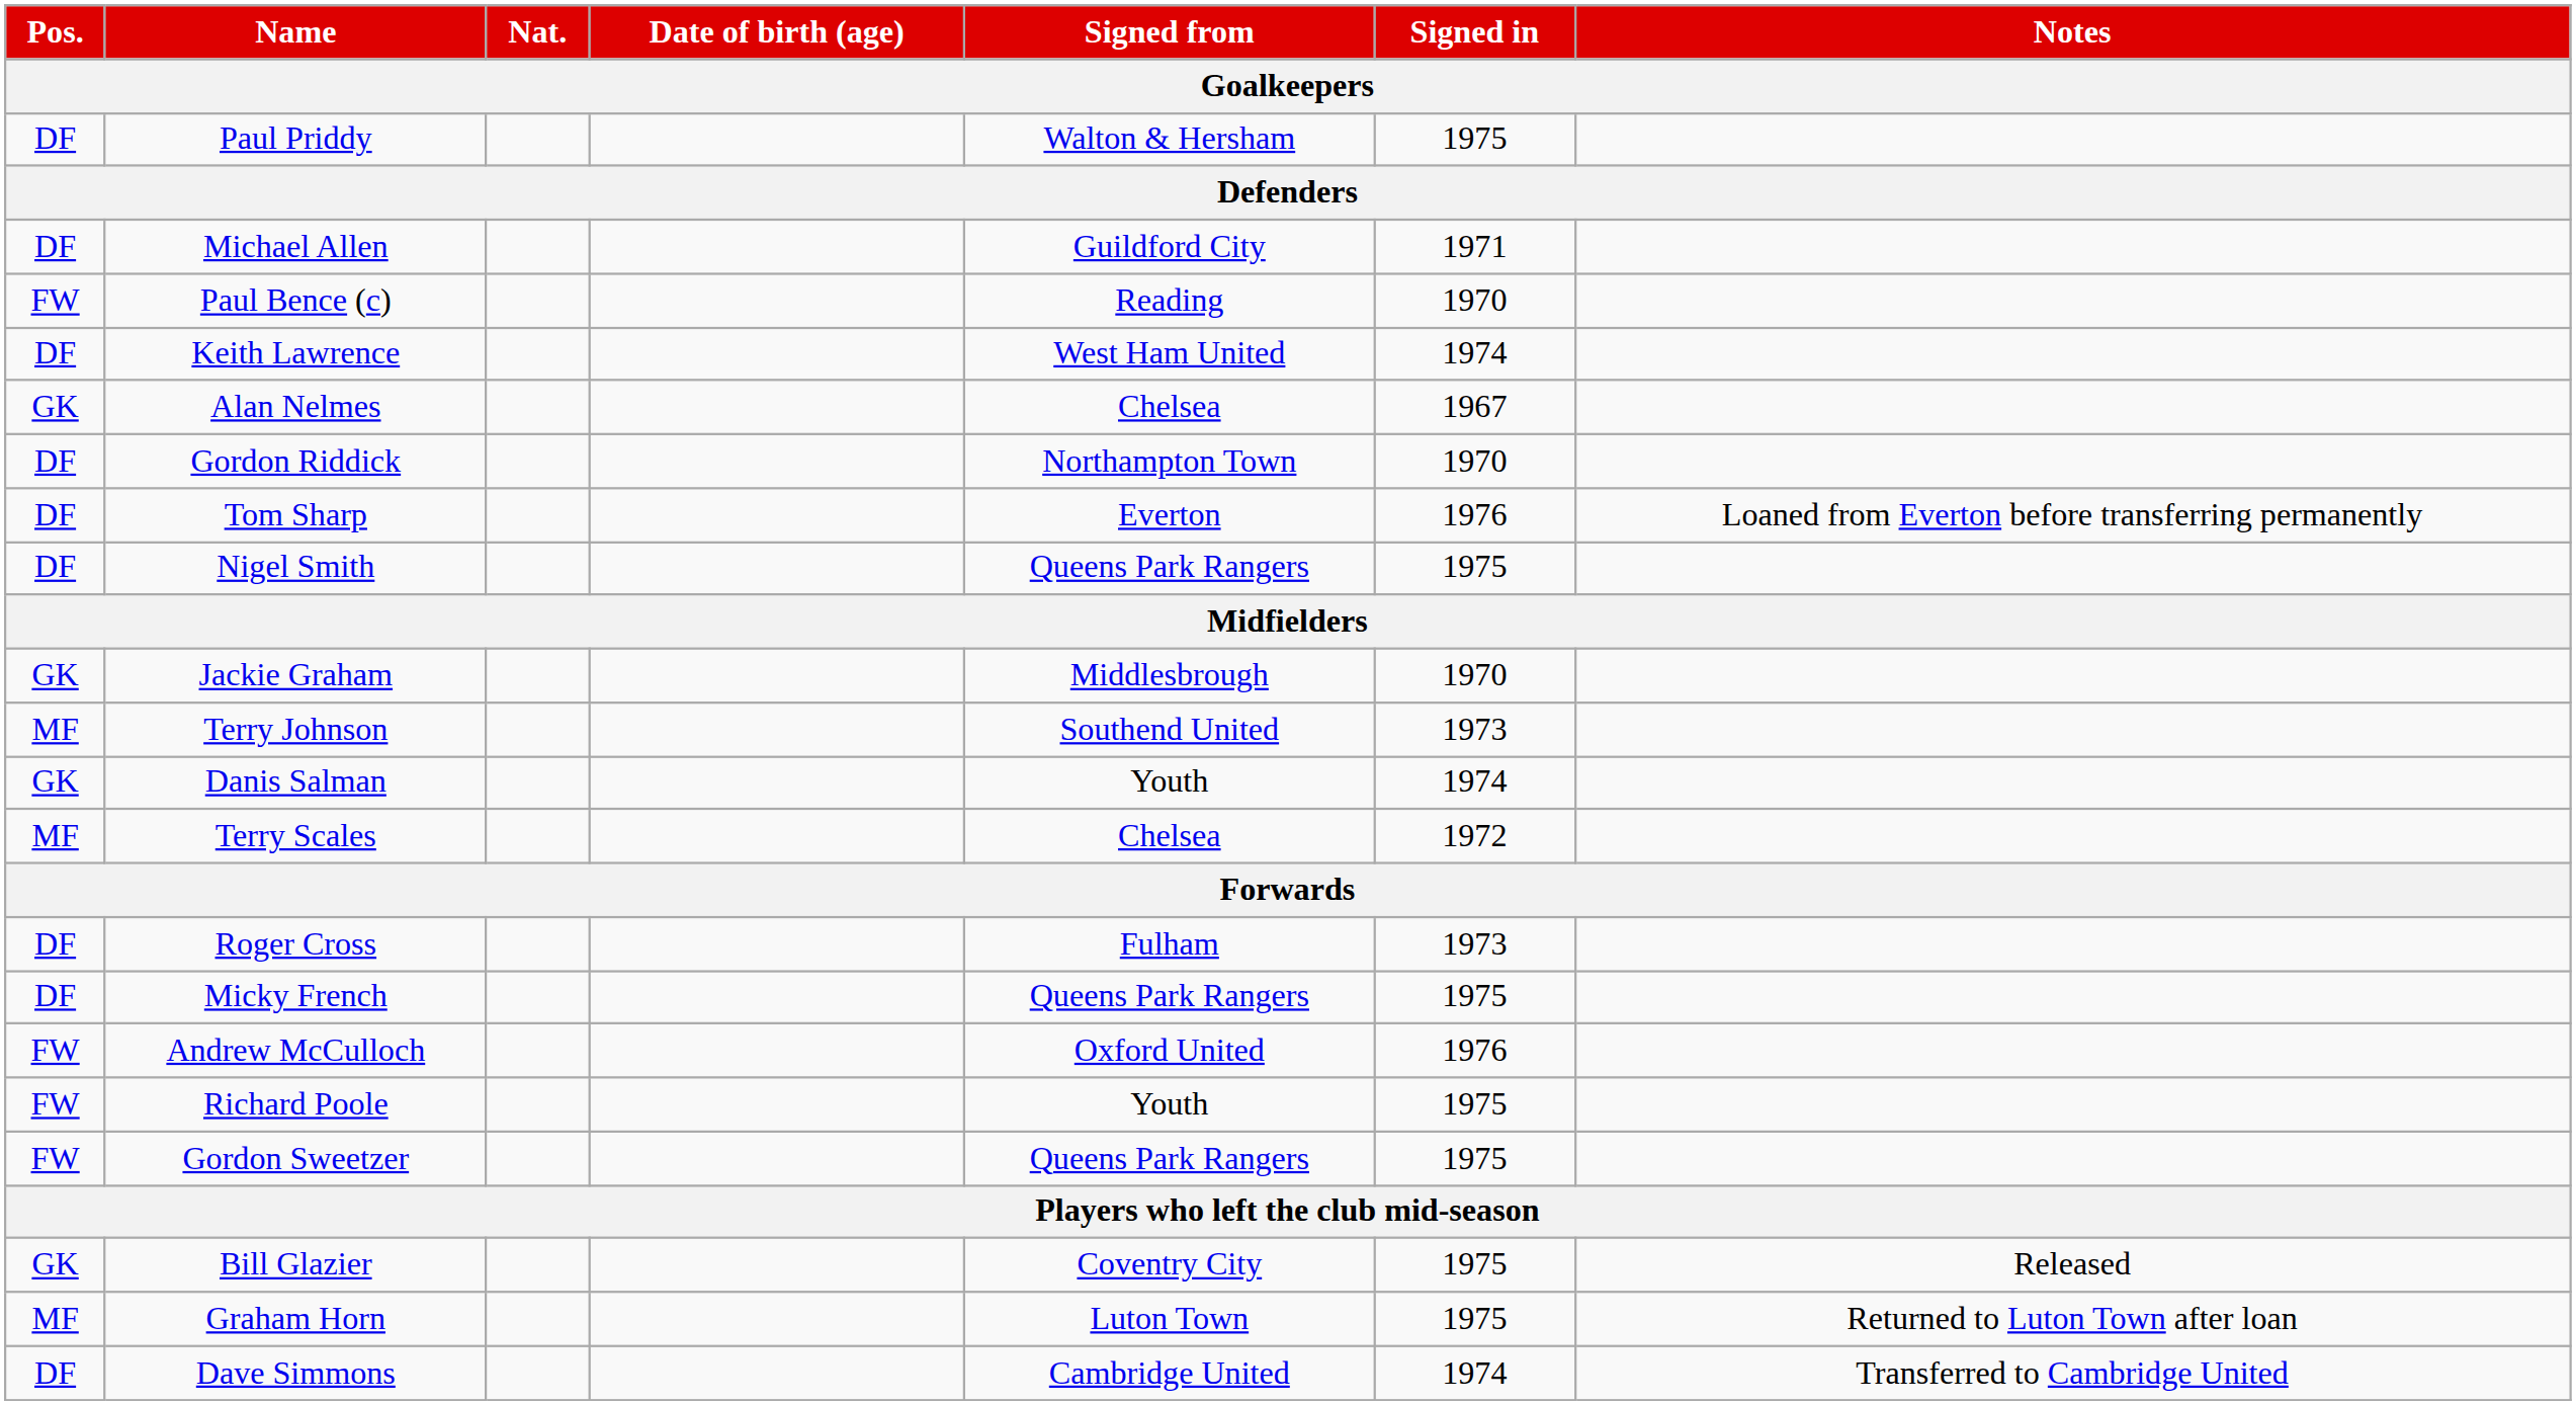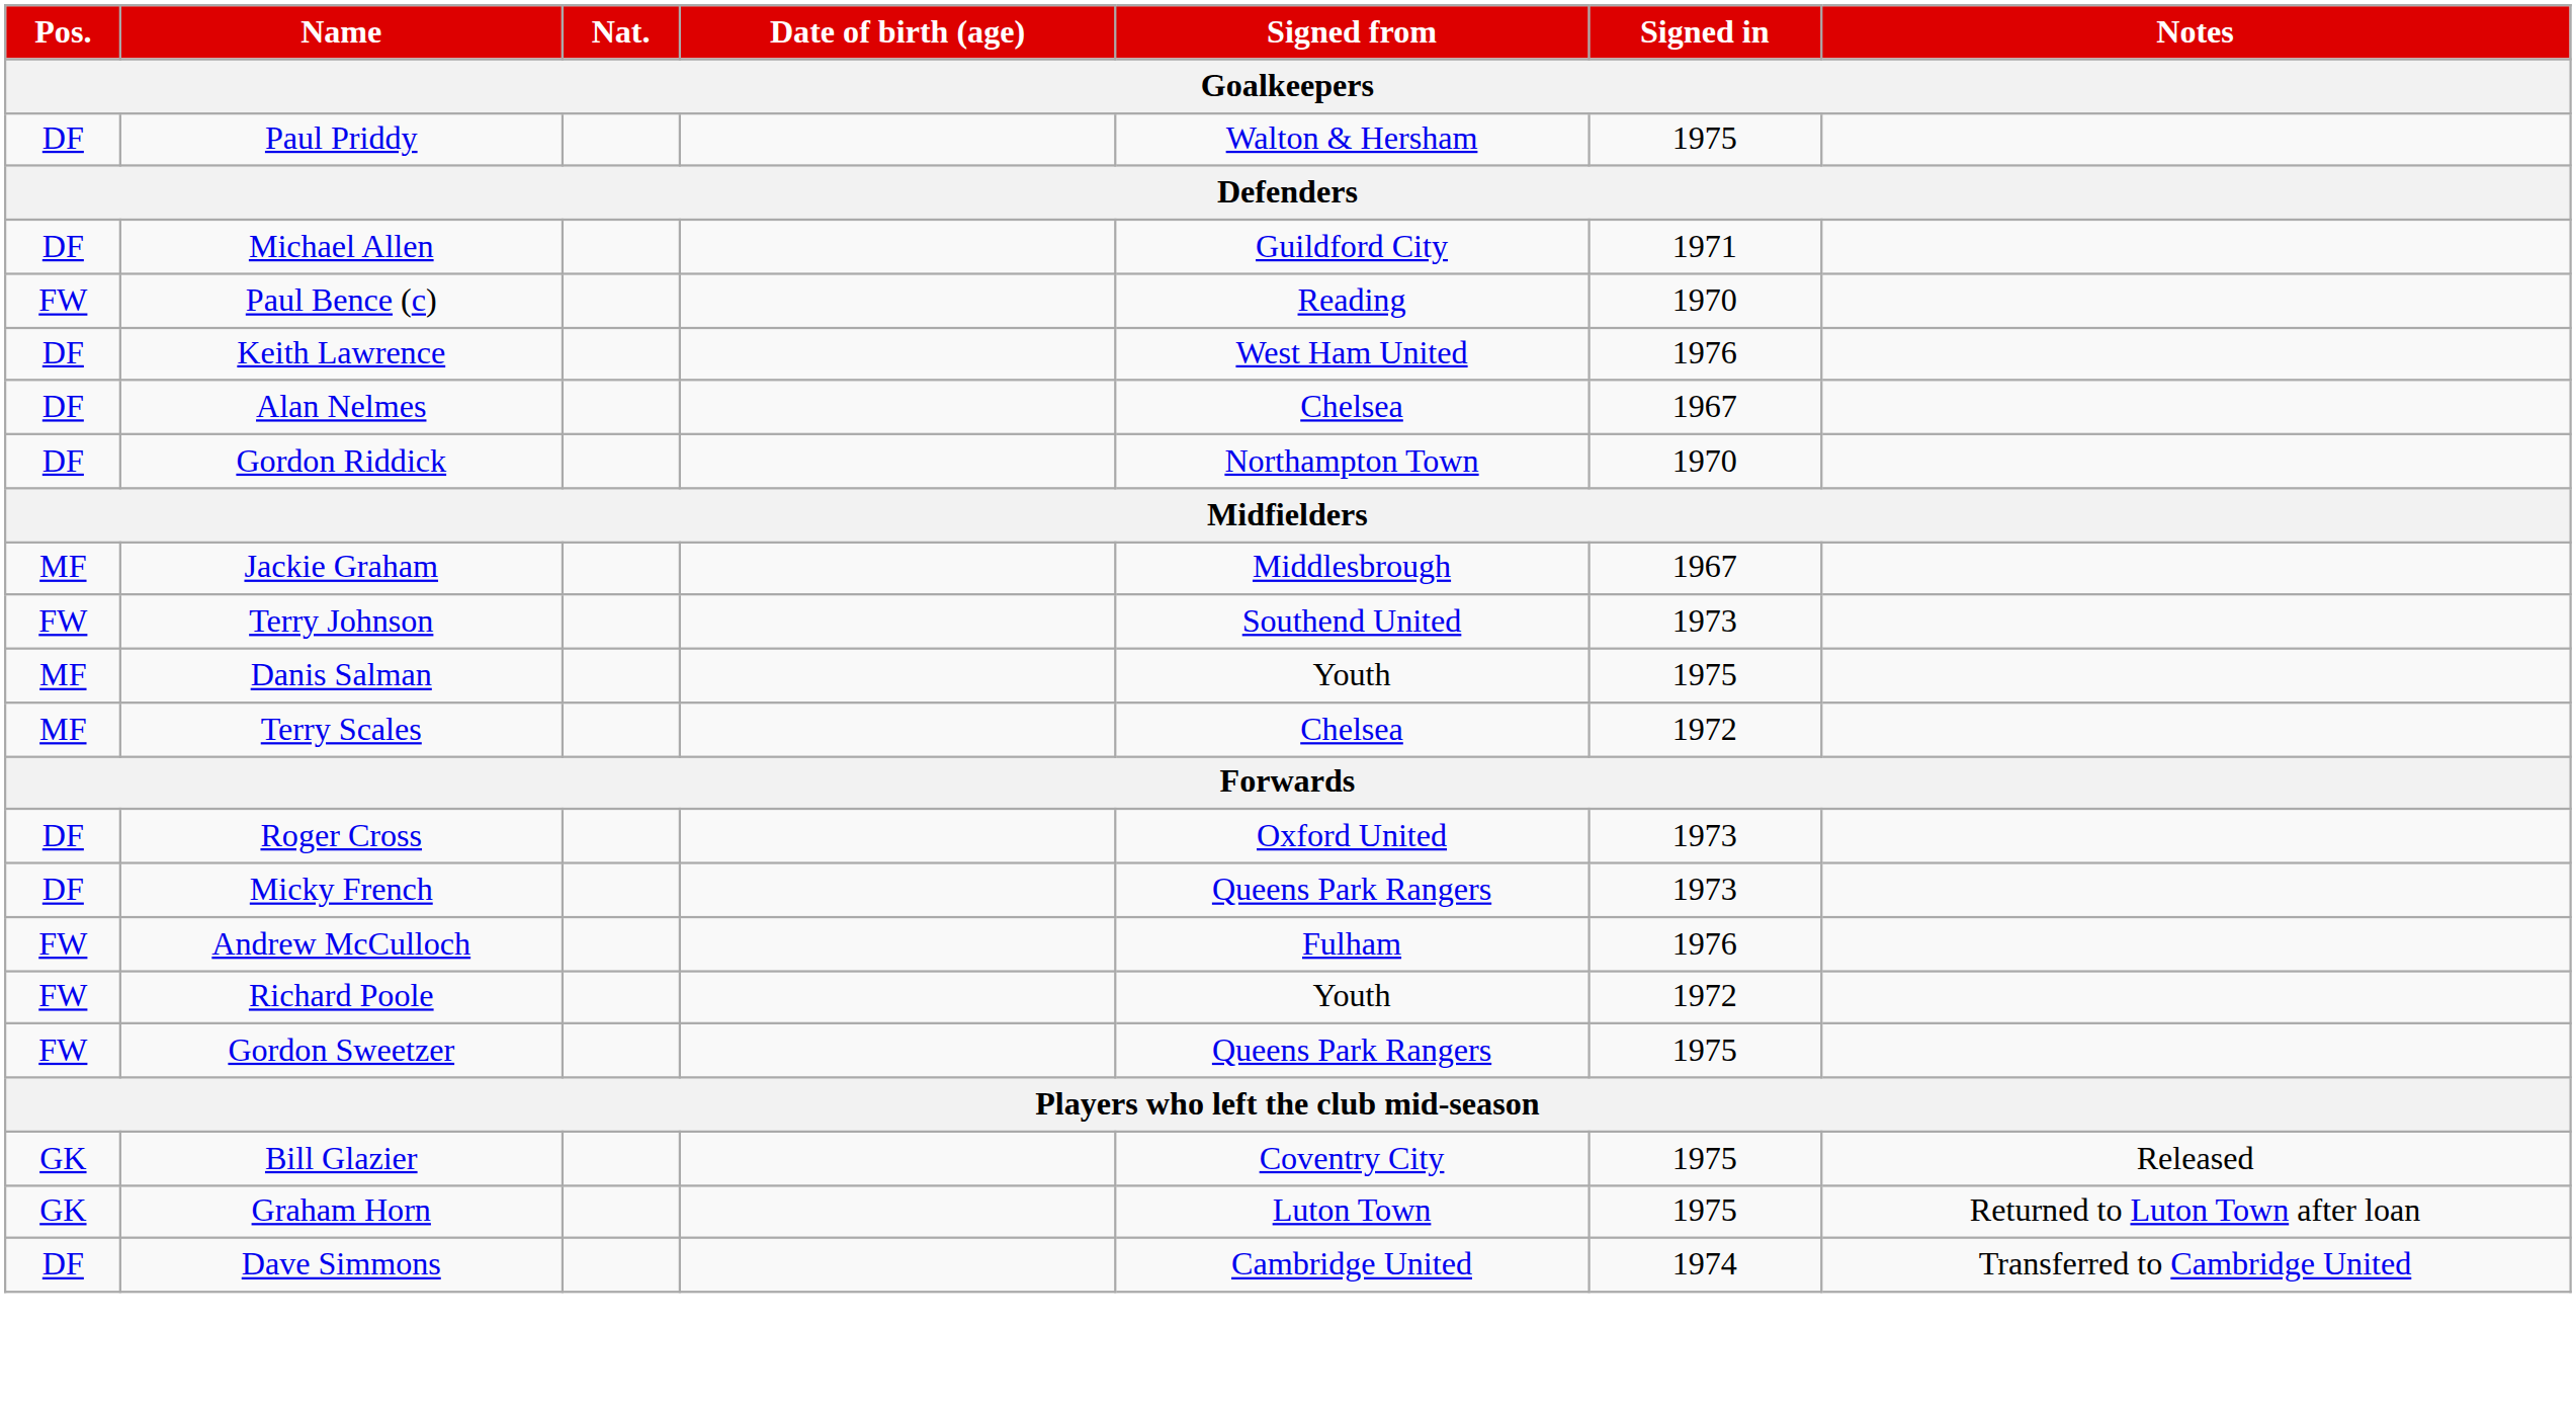Keith Lawrence | Signed in: 1974 -> 1976
Alan Nelmes | Pos.: GK -> DF
- row: DF | Tom Sharp | Everton | 1976 | Loaned from Everton before transferring permanently
- row: DF | Nigel Smith | Queens Park Rangers | 1975
Jackie Graham | Pos.: GK -> MF
Jackie Graham | Signed in: 1970 -> 1967
Terry Johnson | Pos.: MF -> FW
Danis Salman | Pos.: GK -> MF
Danis Salman | Signed in: 1974 -> 1975
Roger Cross | Signed from: Fulham -> Oxford United
Micky French | Signed in: 1975 -> 1973
Andrew McCulloch | Signed from: Oxford United -> Fulham
Richard Poole | Signed in: 1975 -> 1972
Graham Horn | Pos.: MF -> GK
